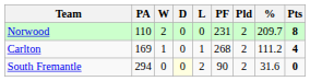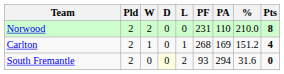columns swapped: Pld <-> PA
Norwood | %: 209.7 -> 210.0
Carlton | %: 111.2 -> 151.2
South Fremantle | PF: 90 -> 93
